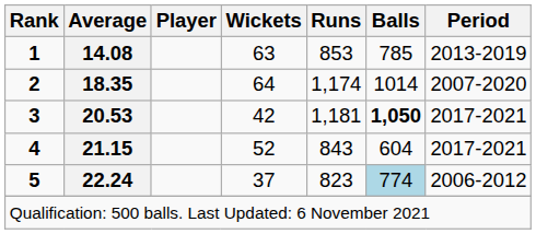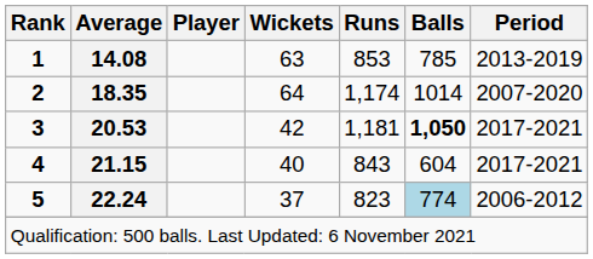4 | Wickets: 52 -> 40
